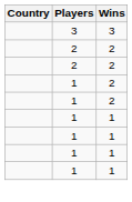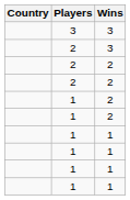+ row: 2 | 3
